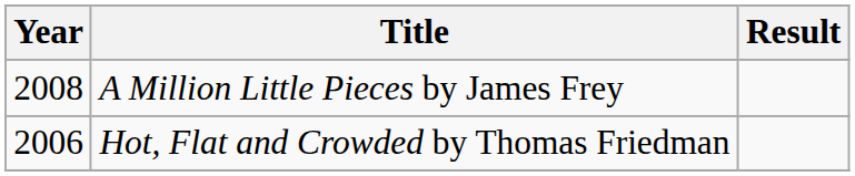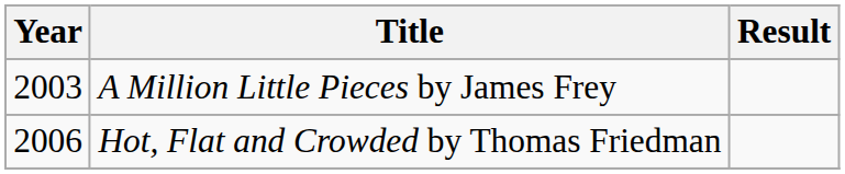A Million Little Pieces by James Frey | Year: 2008 -> 2003
